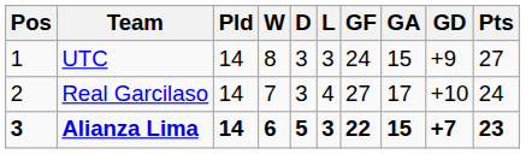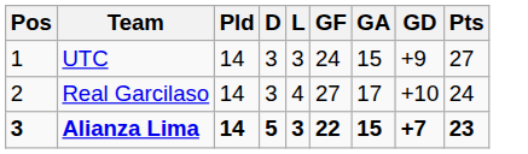- column: W | 8 | 7 | 6
